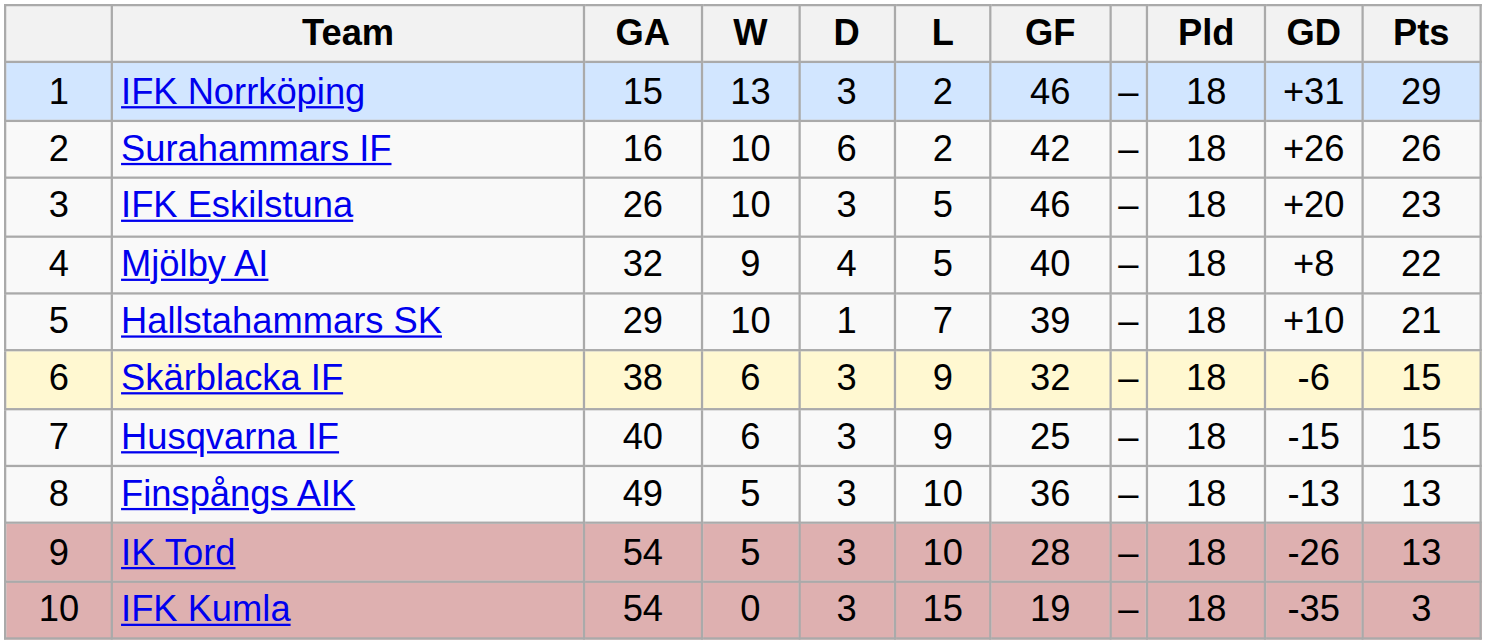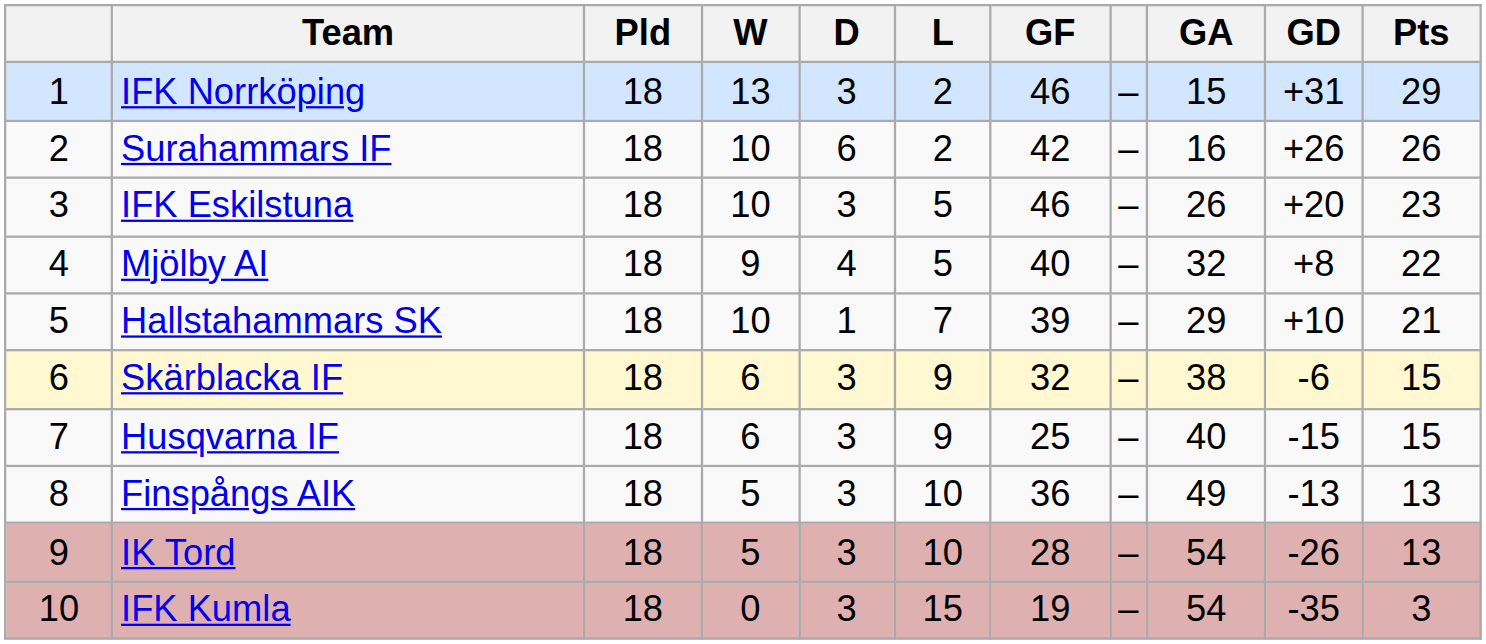columns swapped: Pld <-> GA
